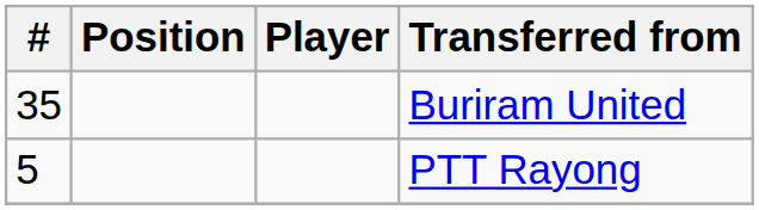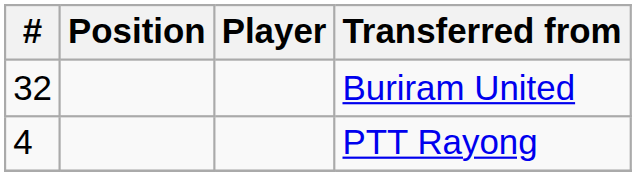Buriram United | #: 35 -> 32
PTT Rayong | #: 5 -> 4
